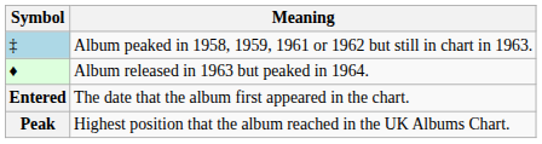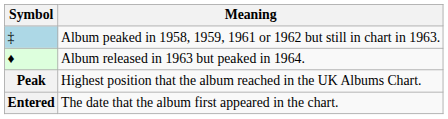rows swapped: Entered <-> Peak
